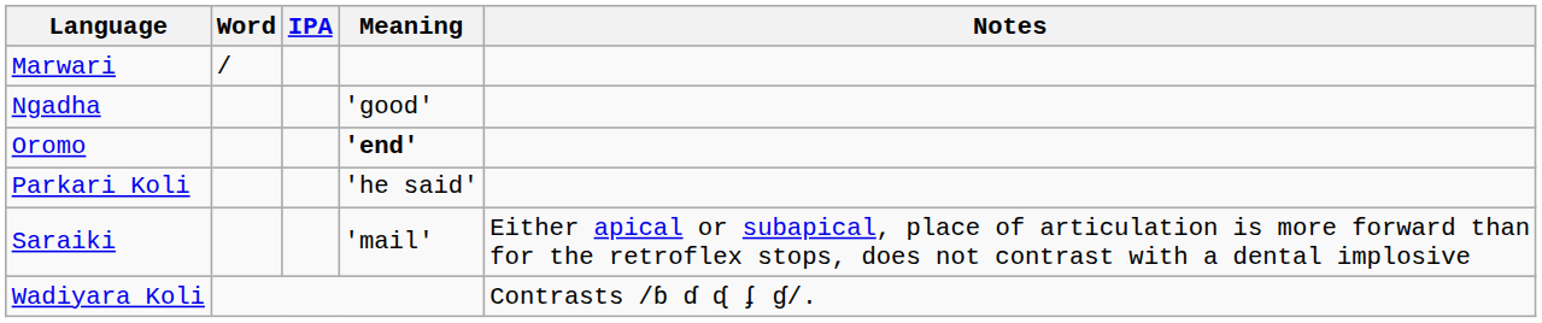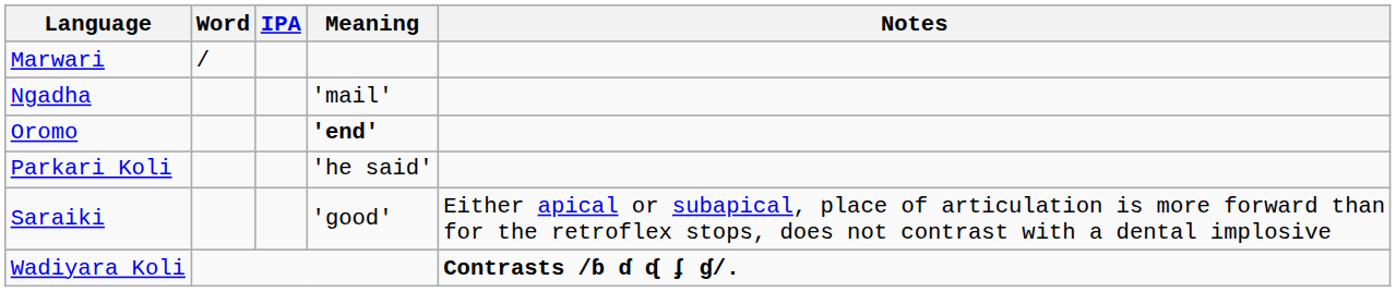Ngadha | Meaning: 'good' -> 'mail'
Saraiki | Meaning: 'mail' -> 'good'
Wadiyara Koli | Notes: normal -> bold
